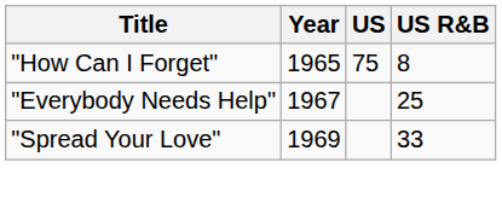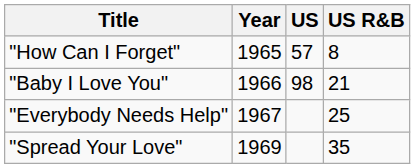"How Can I Forget" | US: 75 -> 57
+ row: "Baby I Love You" | 1966 | 98 | 21
"Spread Your Love" | US R&B: 33 -> 35
